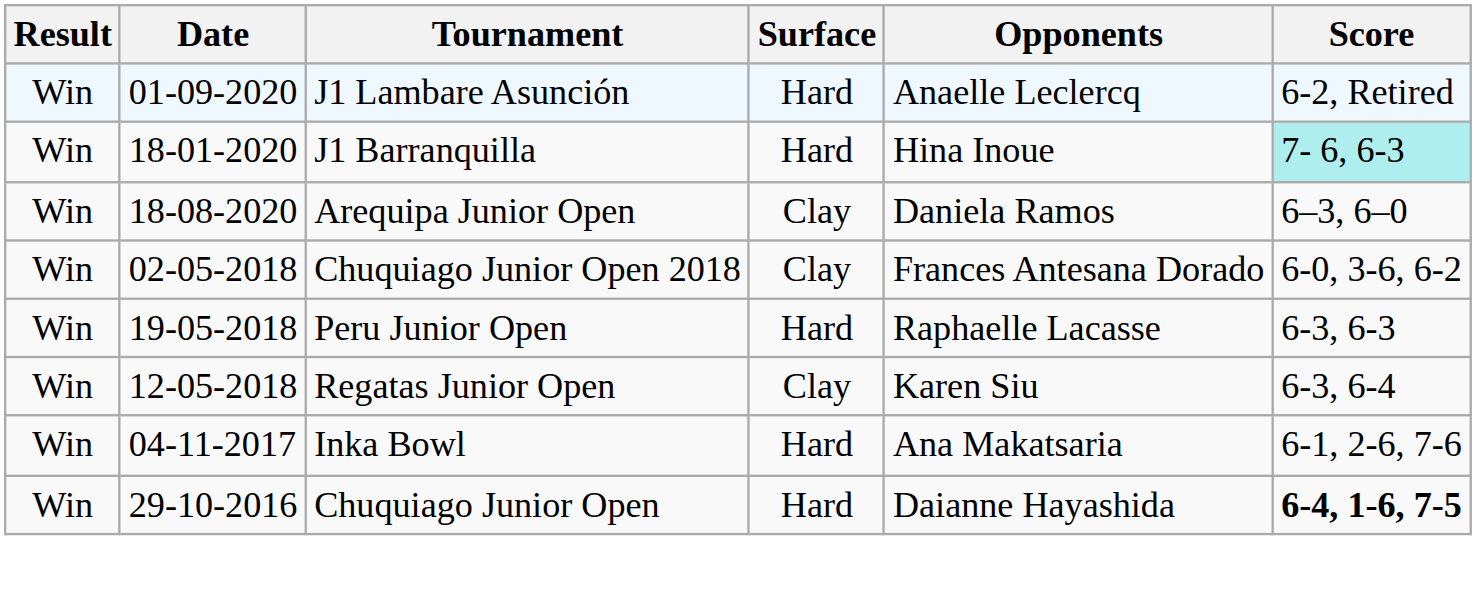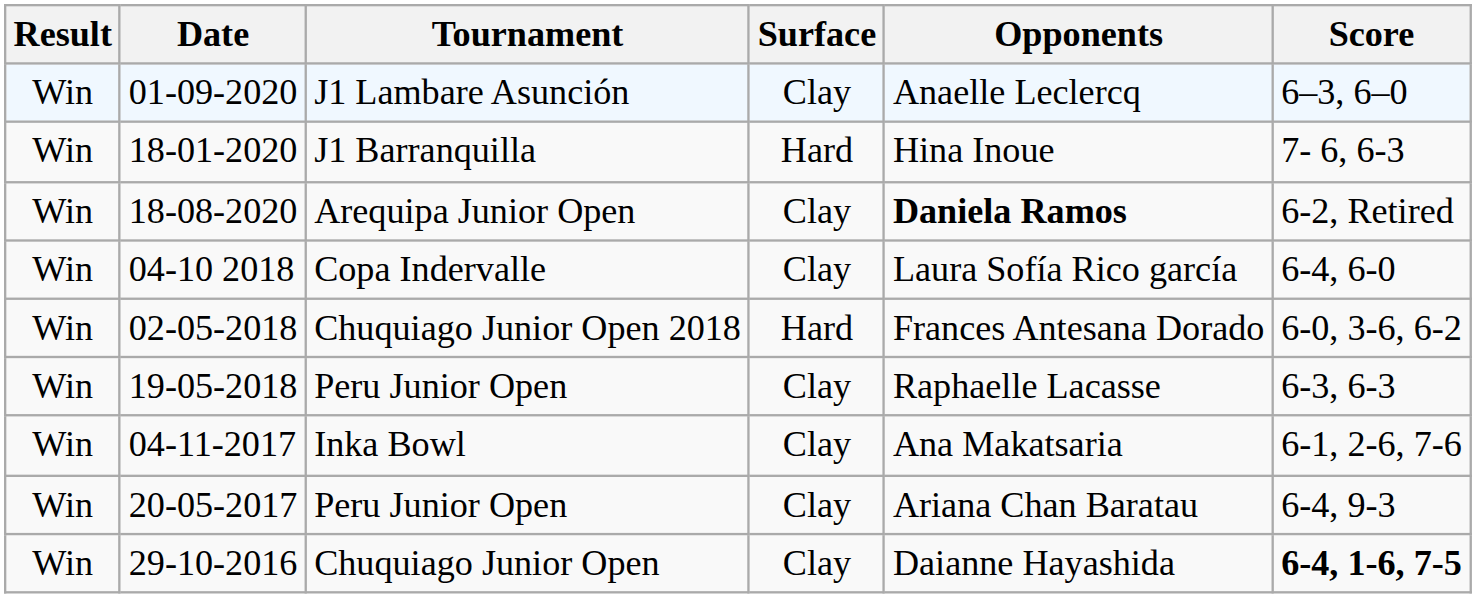J1 Lambare Asunción | Surface: Hard -> Clay
J1 Lambare Asunción | Score: 6-2, Retired -> 6–3, 6–0
J1 Barranquilla | Score: paleturquoise background -> no background
Arequipa Junior Open | Opponents: normal -> bold
Arequipa Junior Open | Score: 6–3, 6–0 -> 6-2, Retired
+ row: Win | 04-10 2018 | Copa Indervalle | Clay | Laura Sofía Rico garcía | 6-4, 6-0
Chuquiago Junior Open 2018 | Surface: Clay -> Hard
19-05-2018 / Peru Junior Open | Surface: Hard -> Clay
- row: Win | 12-05-2018 | Regatas Junior Open | Clay | Karen Siu | 6-3, 6-4
Inka Bowl | Surface: Hard -> Clay
+ row: Win | 20-05-2017 | Peru Junior Open | Clay | Ariana Chan Baratau | 6-4, 9-3
Chuquiago Junior Open | Surface: Hard -> Clay
